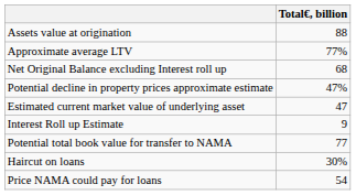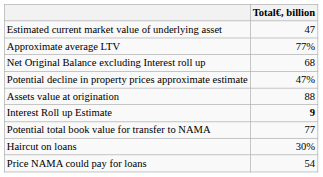rows swapped: Assets value at origination <-> Estimated current market value of underlying asset
Interest Roll up Estimate | Total€, billion: normal -> bold
